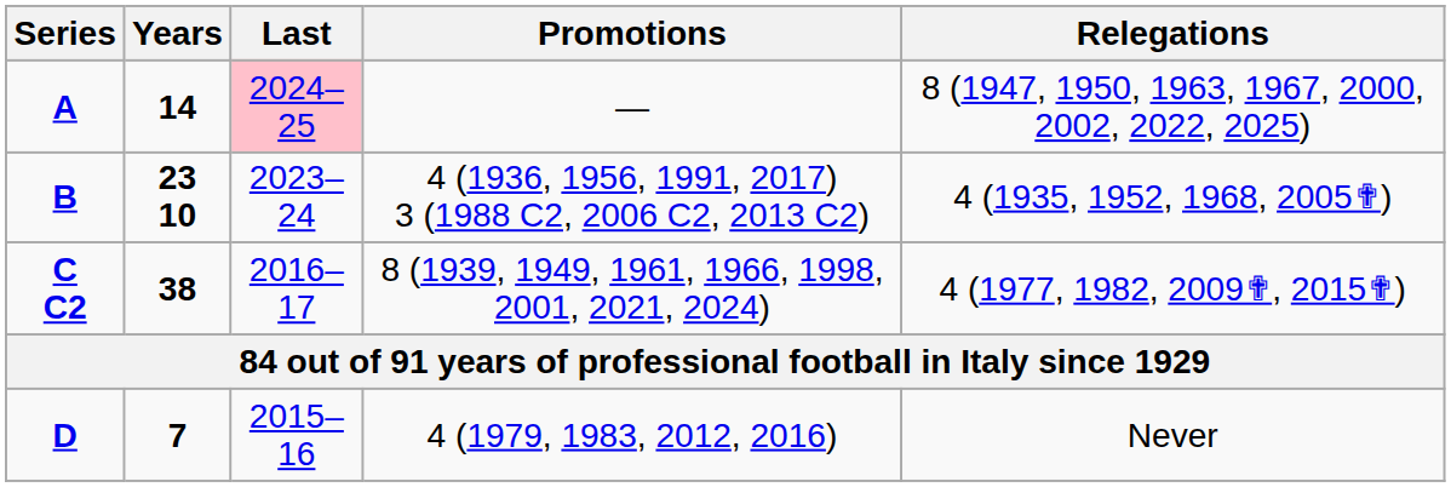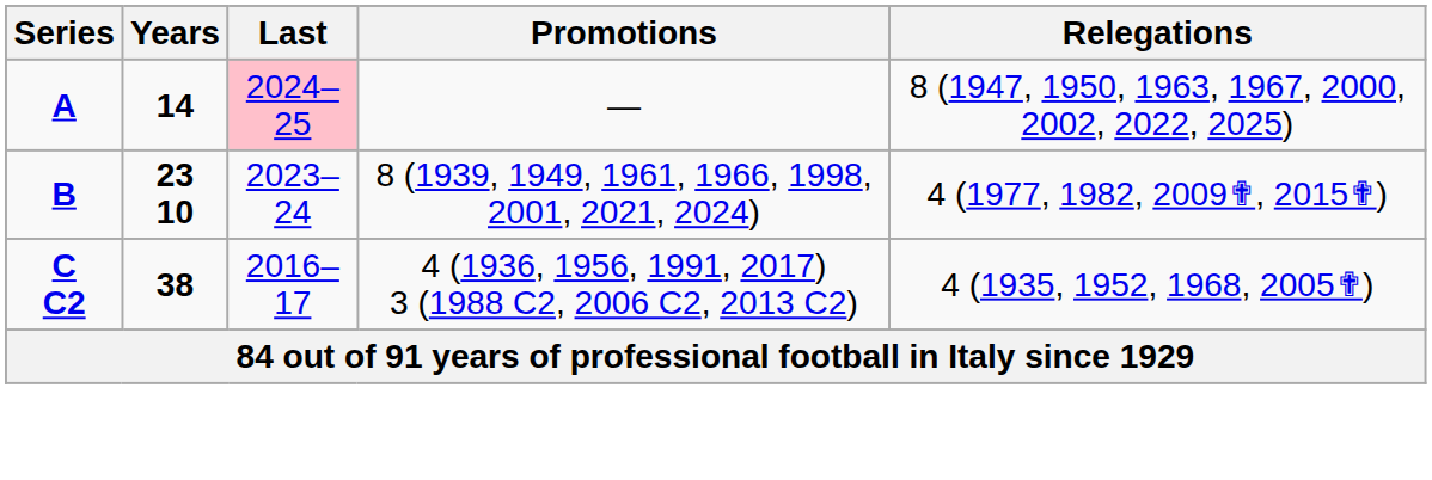B | Promotions: 4 (1936, 1956, 1991, 2017) 3 (1988 C2, 2006 C2, 2013 C2) -> 8 (1939, 1949, 1961, 1966, 1998, 2001, 2021, 2024)
B | Relegations: 4 (1935, 1952, 1968, 2005✟) -> 4 (1977, 1982, 2009✟, 2015✟)
C C2 | Promotions: 8 (1939, 1949, 1961, 1966, 1998, 2001, 2021, 2024) -> 4 (1936, 1956, 1991, 2017) 3 (1988 C2, 2006 C2, 2013 C2)
C C2 | Relegations: 4 (1977, 1982, 2009✟, 2015✟) -> 4 (1935, 1952, 1968, 2005✟)
- row: D | 7 | 2015–16 | 4 (1979, 1983, 2012, 2016) | Never
